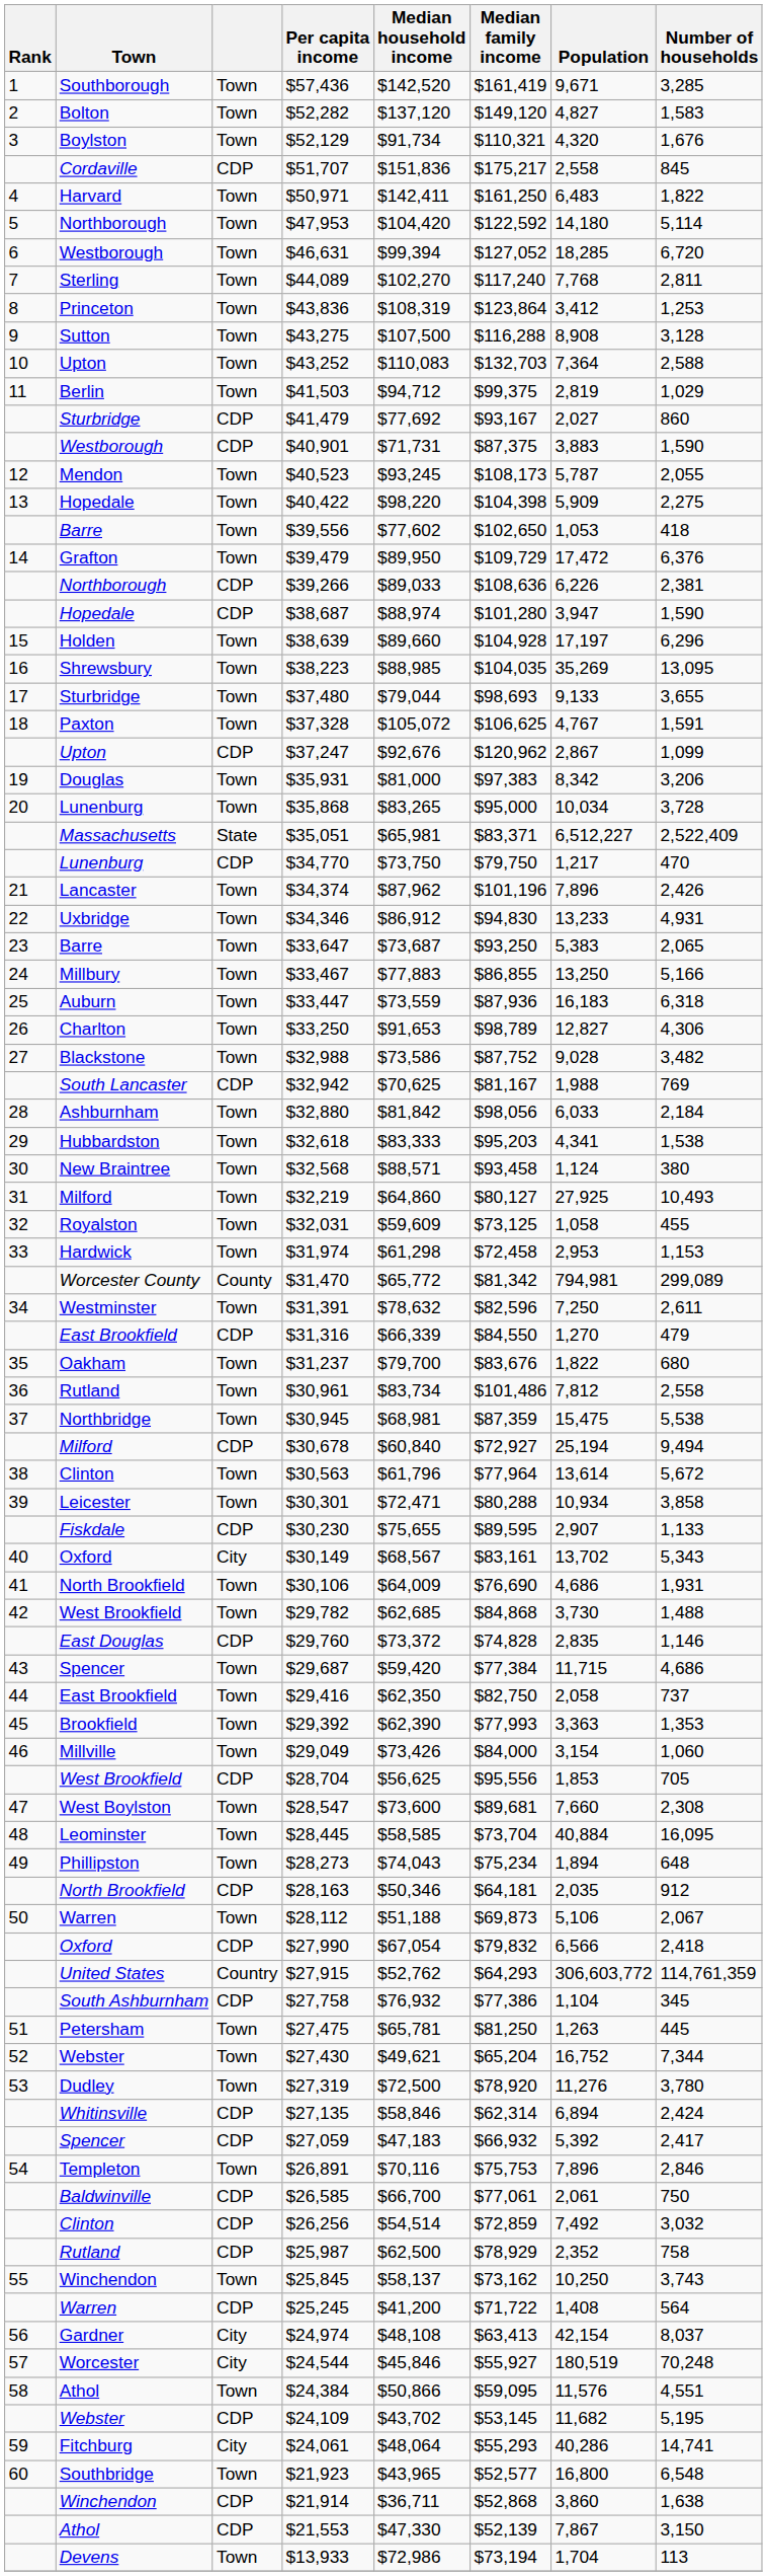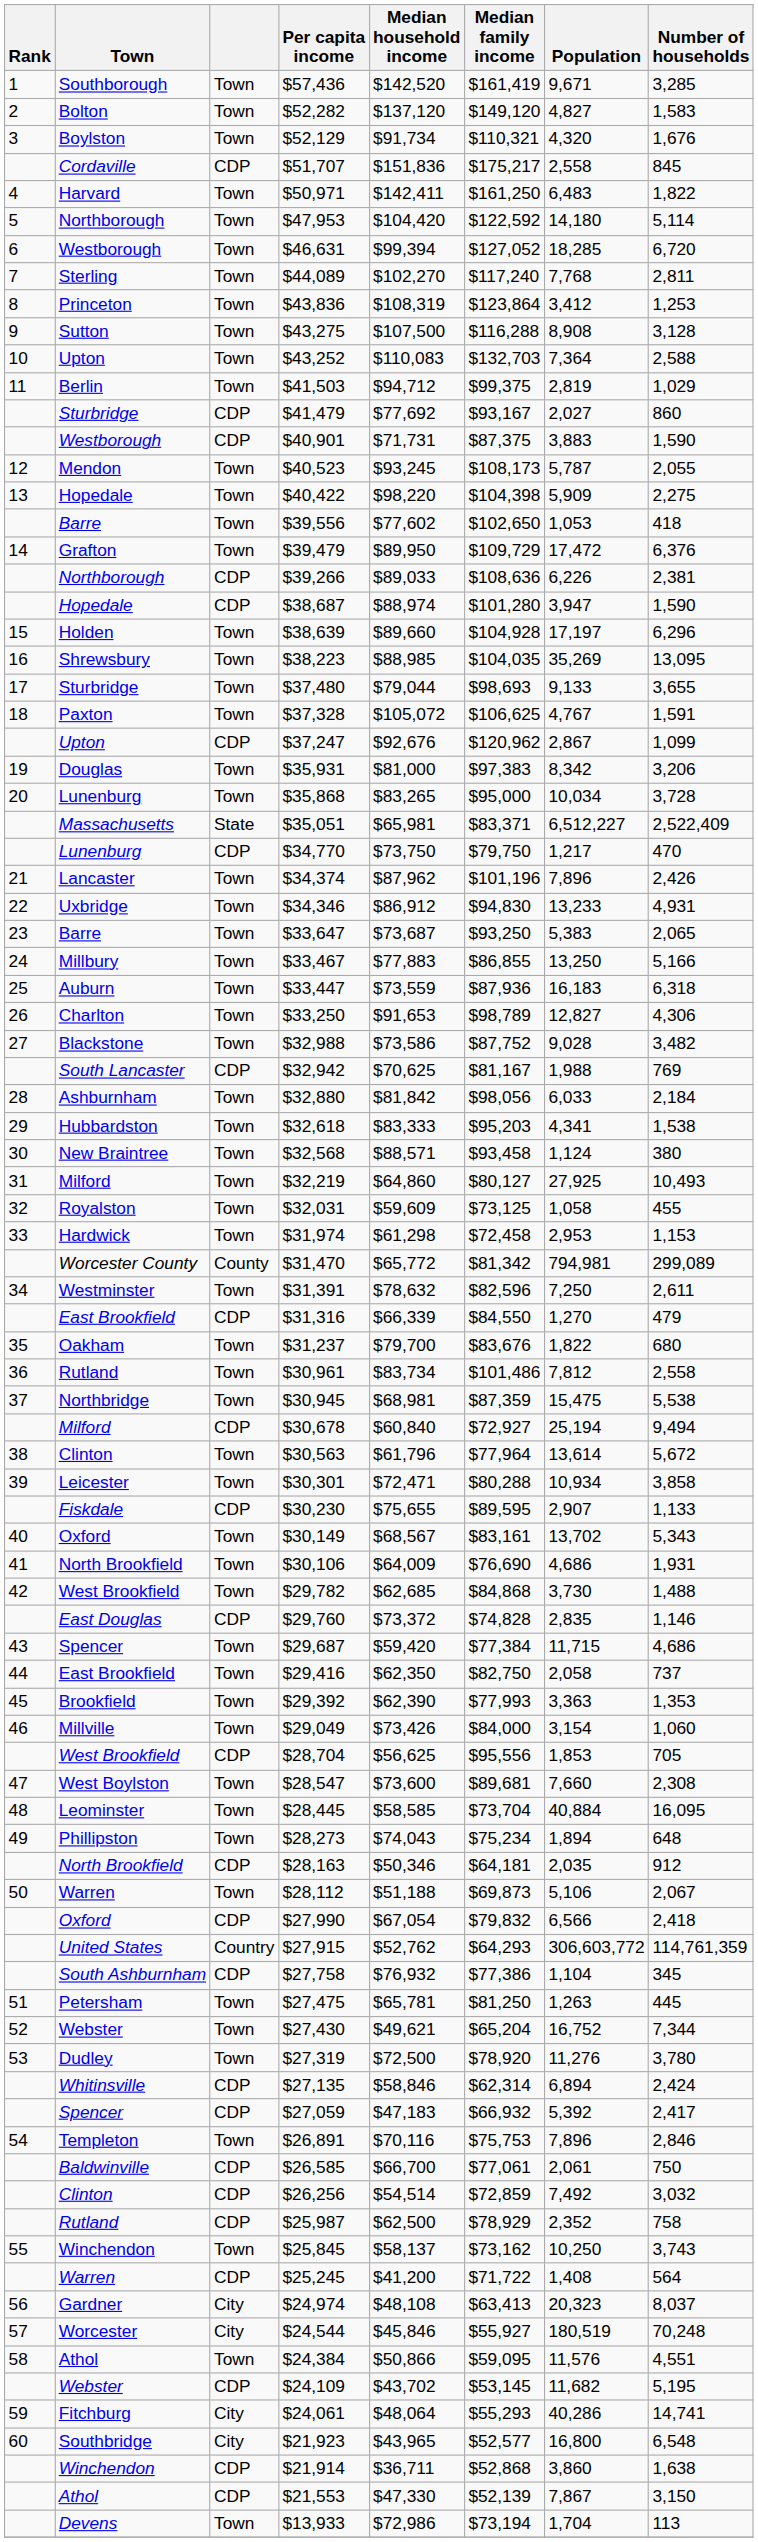$30,149 | column 3: City -> Town
$24,974 | Population: 42,154 -> 20,323
$21,923 | column 3: Town -> City
